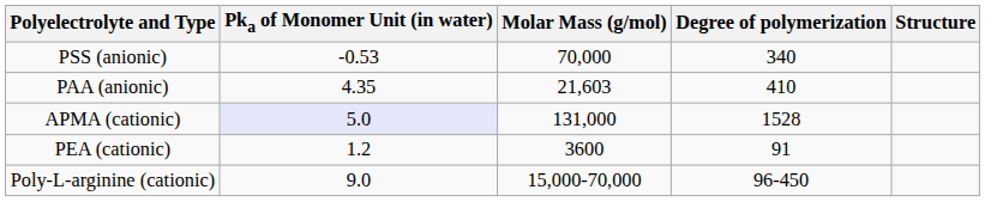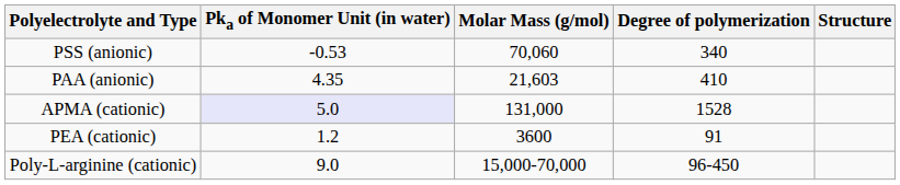PSS (anionic) | Molar Mass (g/mol): 70,000 -> 70,060
